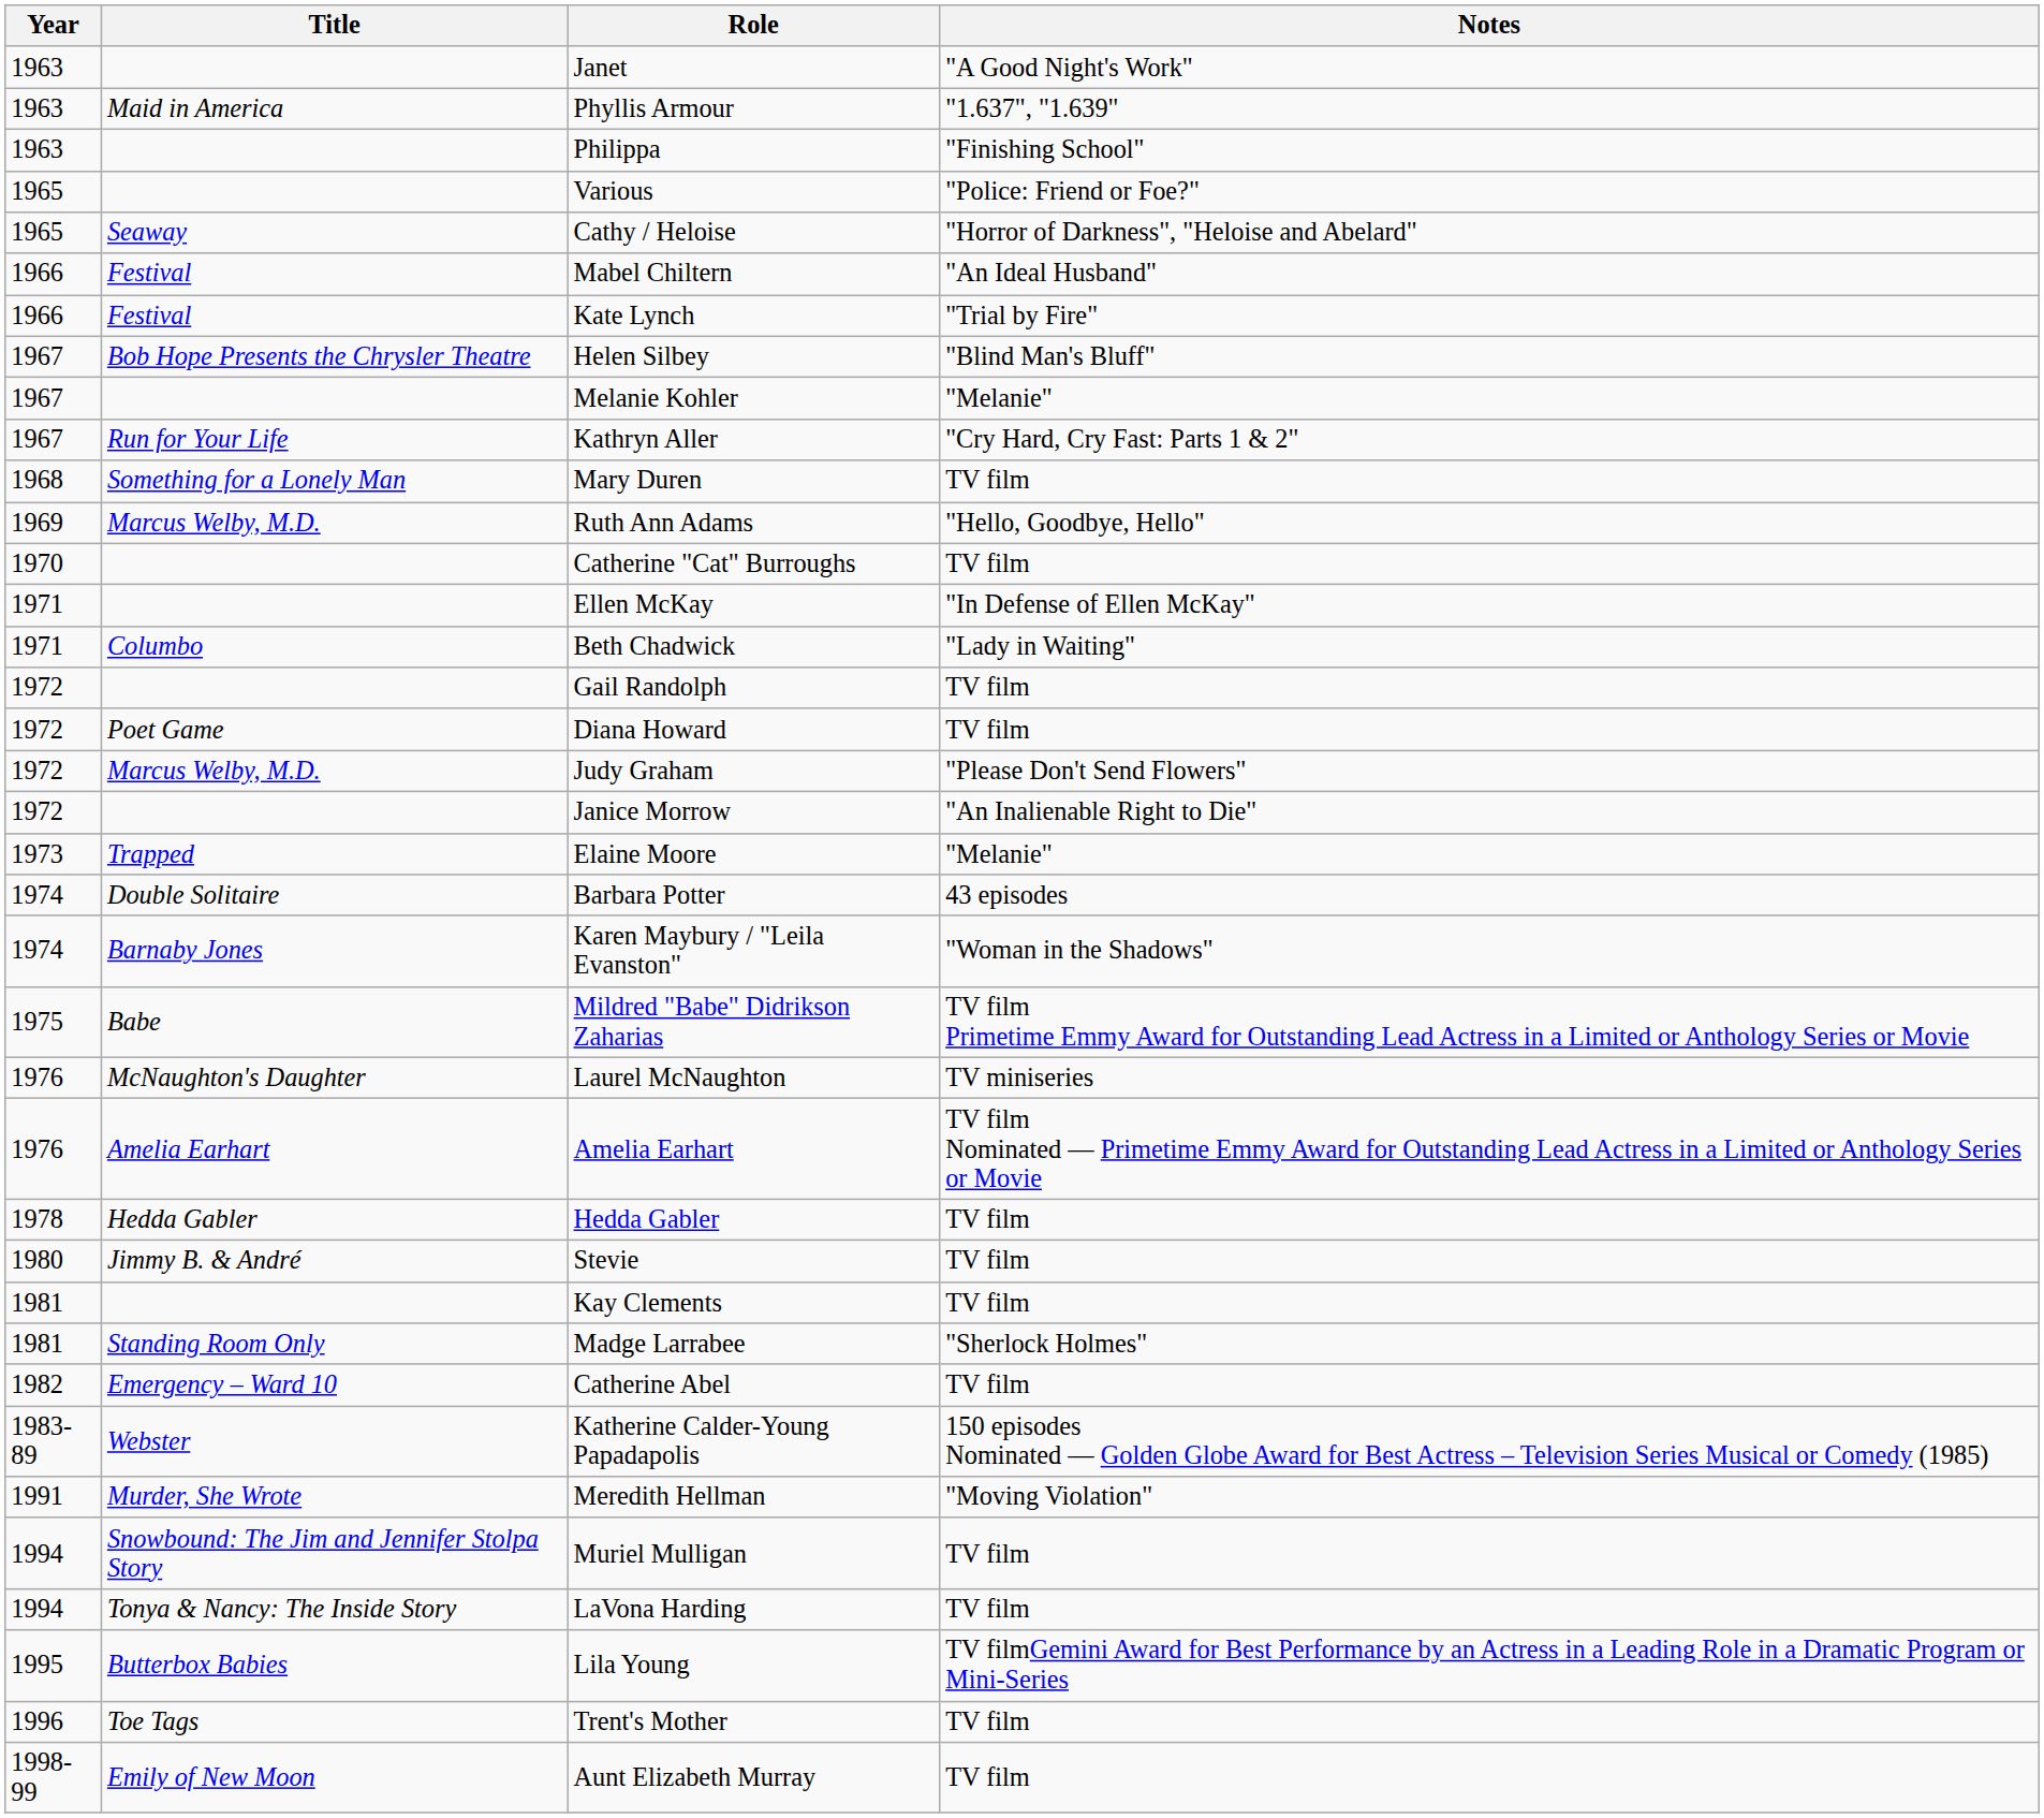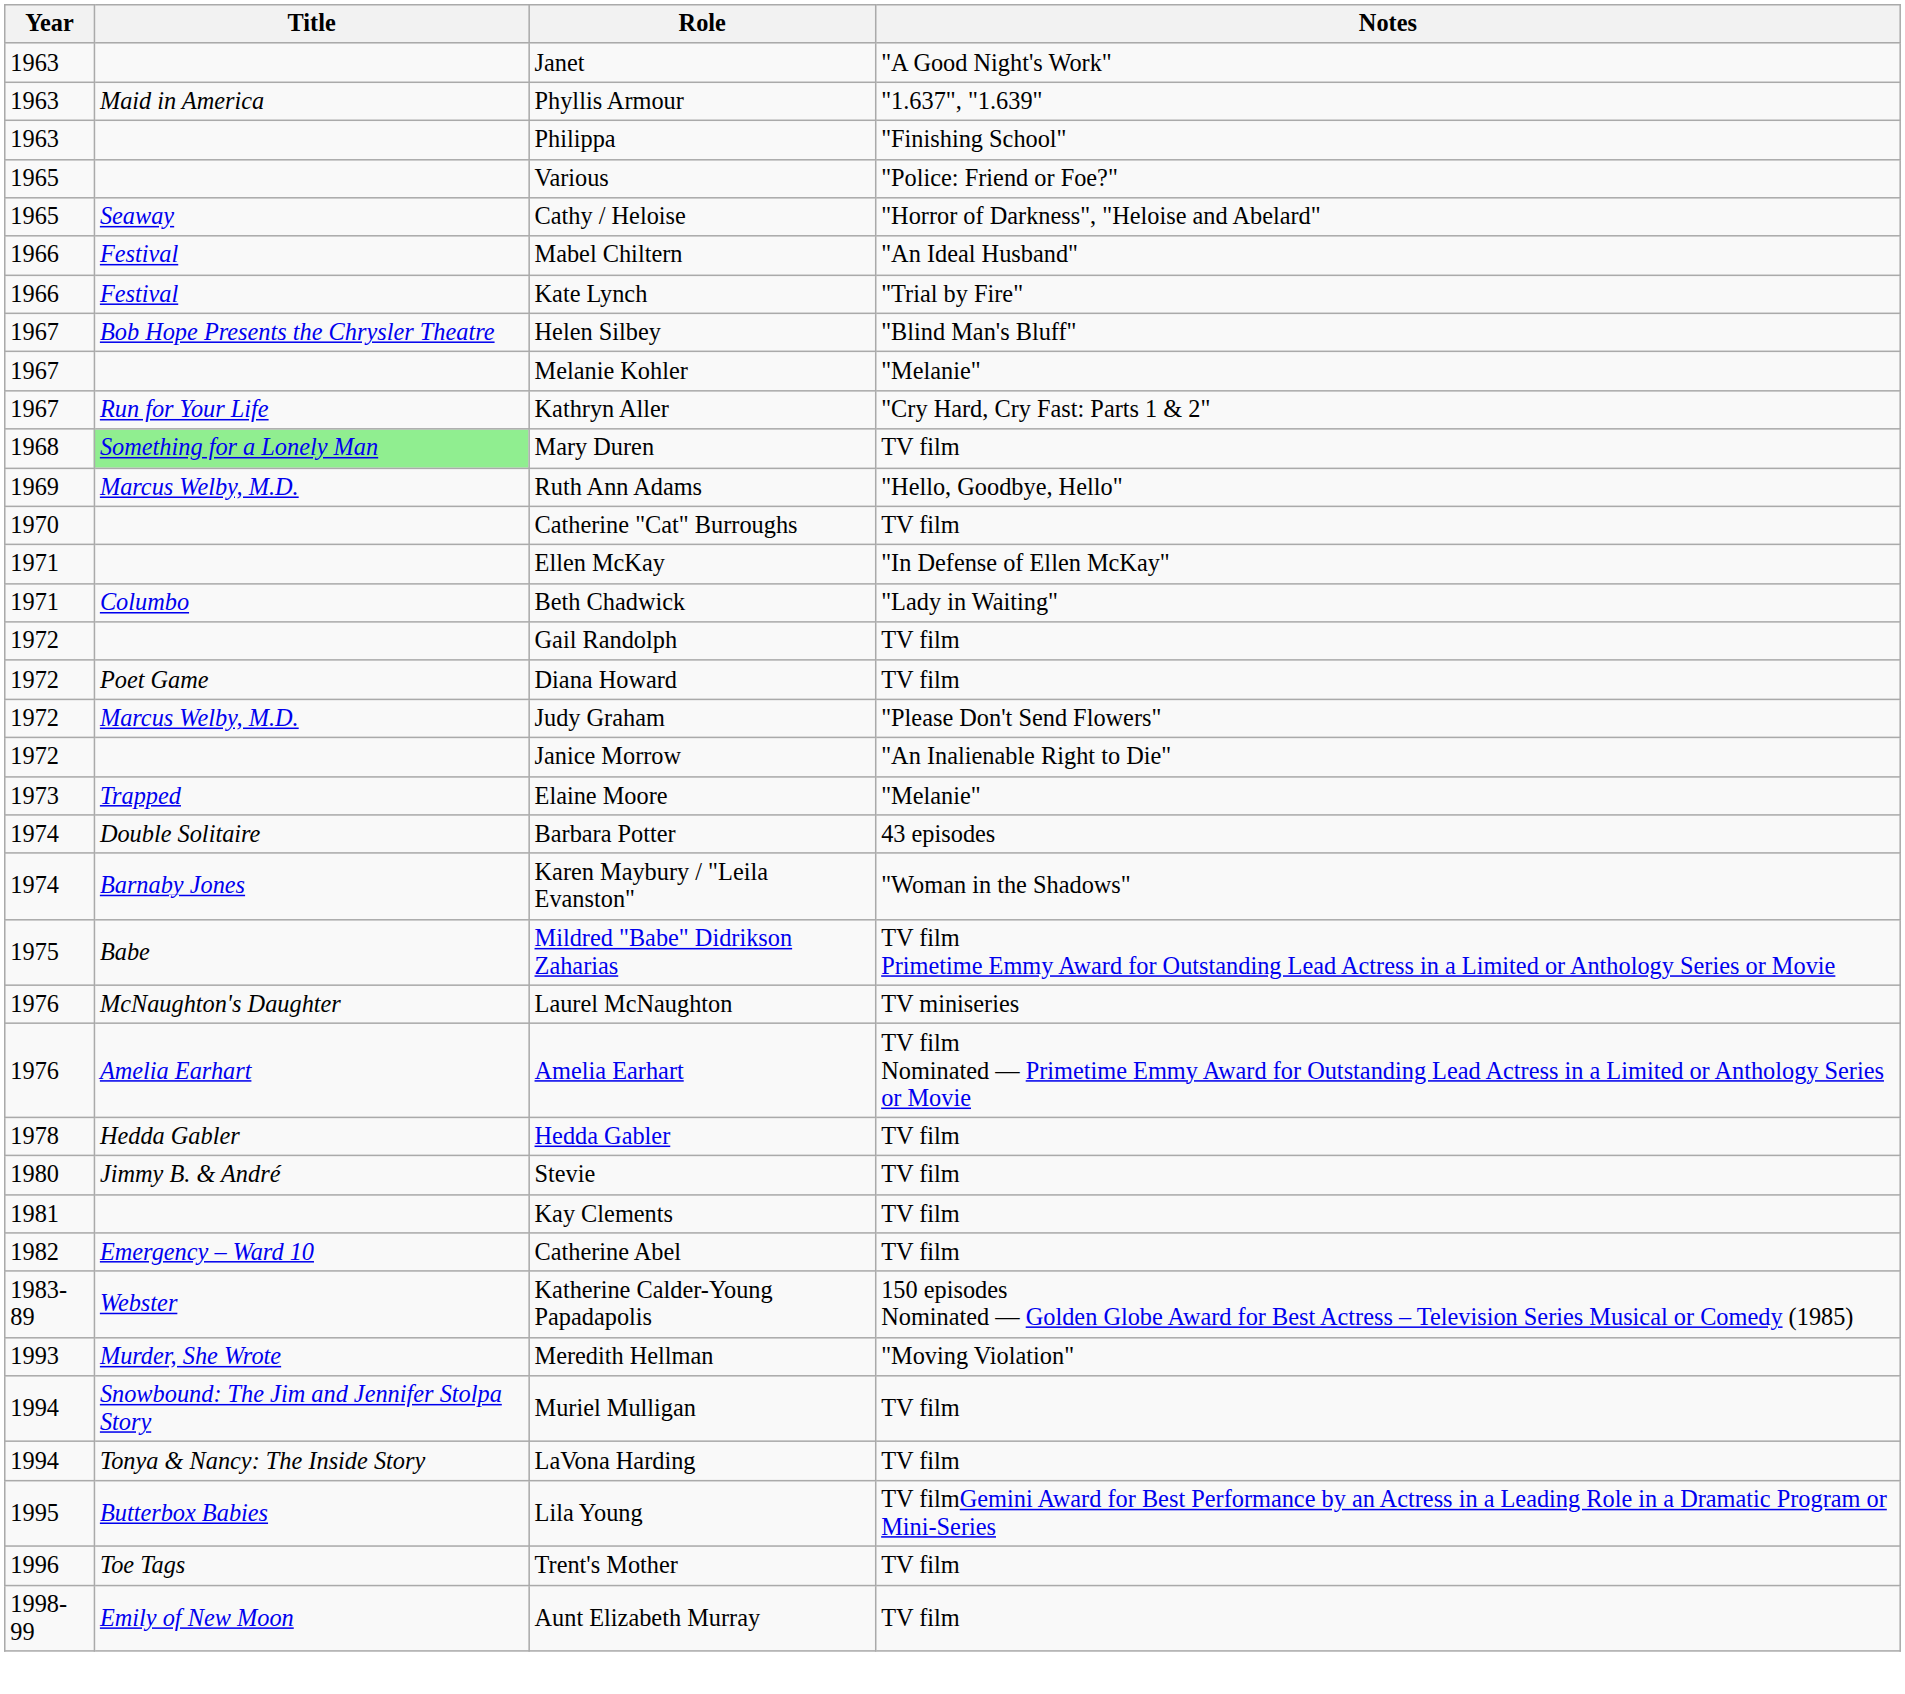Mary Duren | Title: no background -> lightgreen background
- row: 1981 | Standing Room Only | Madge Larrabee | "Sherlock Holmes"
Meredith Hellman | Year: 1991 -> 1993
